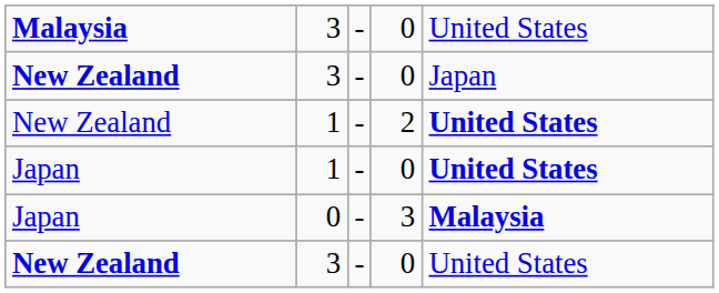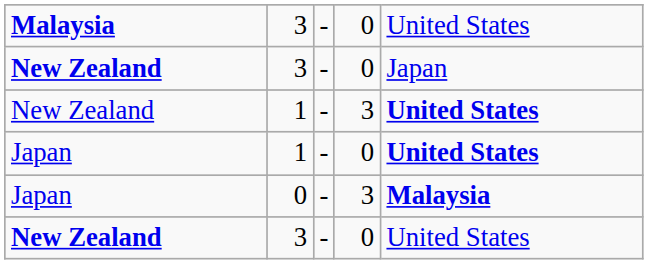New Zealand / 1 | column 4: 2 -> 3
